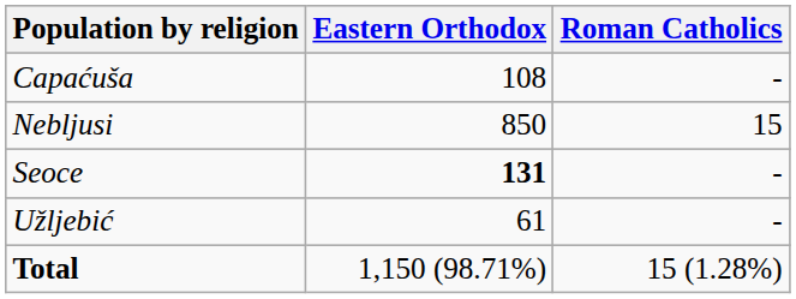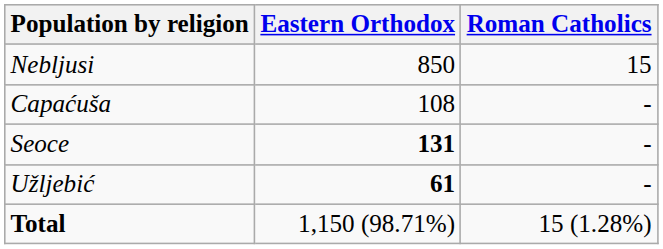rows swapped: Capaćuša <-> Nebljusi
Užljebić | Eastern Orthodox: normal -> bold
